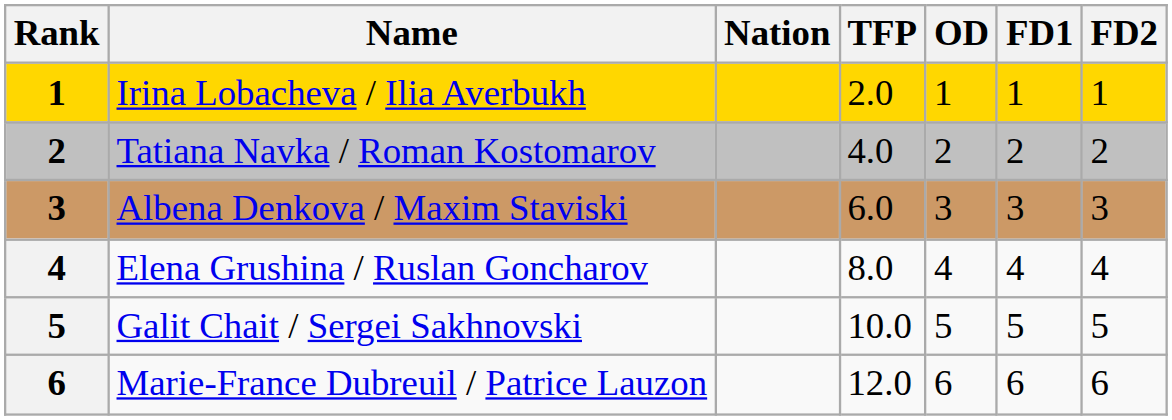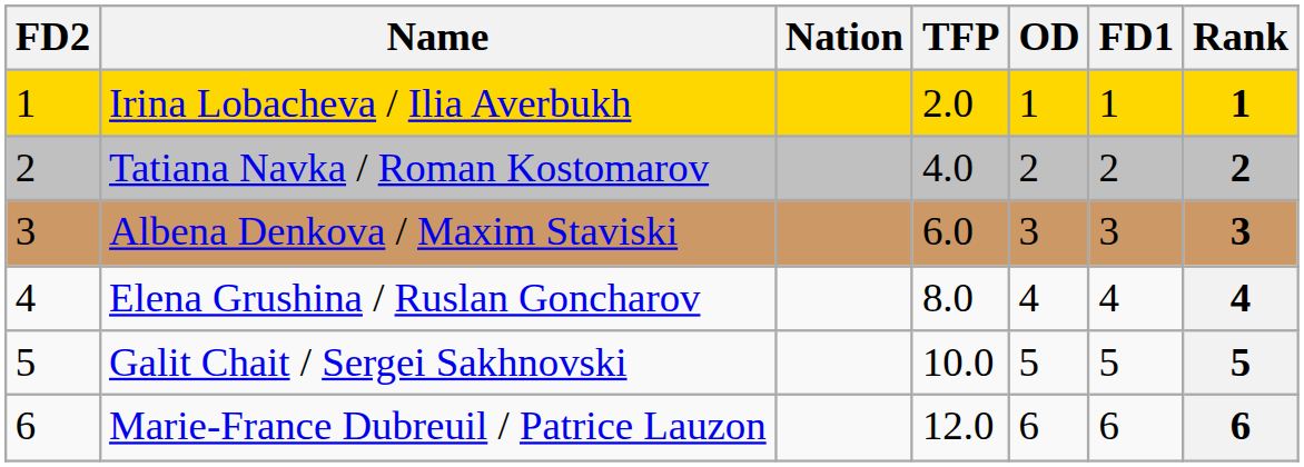columns swapped: Rank <-> FD2
